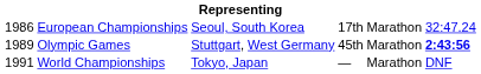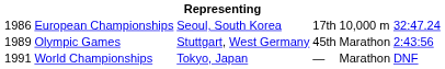European Championships | column 5: Marathon -> 10,000 m
Olympic Games | column 6: bold -> normal
